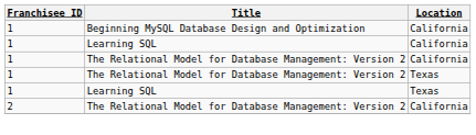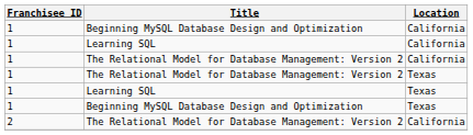+ row: 1 | Beginning MySQL Database Design and Optimization | Texas
